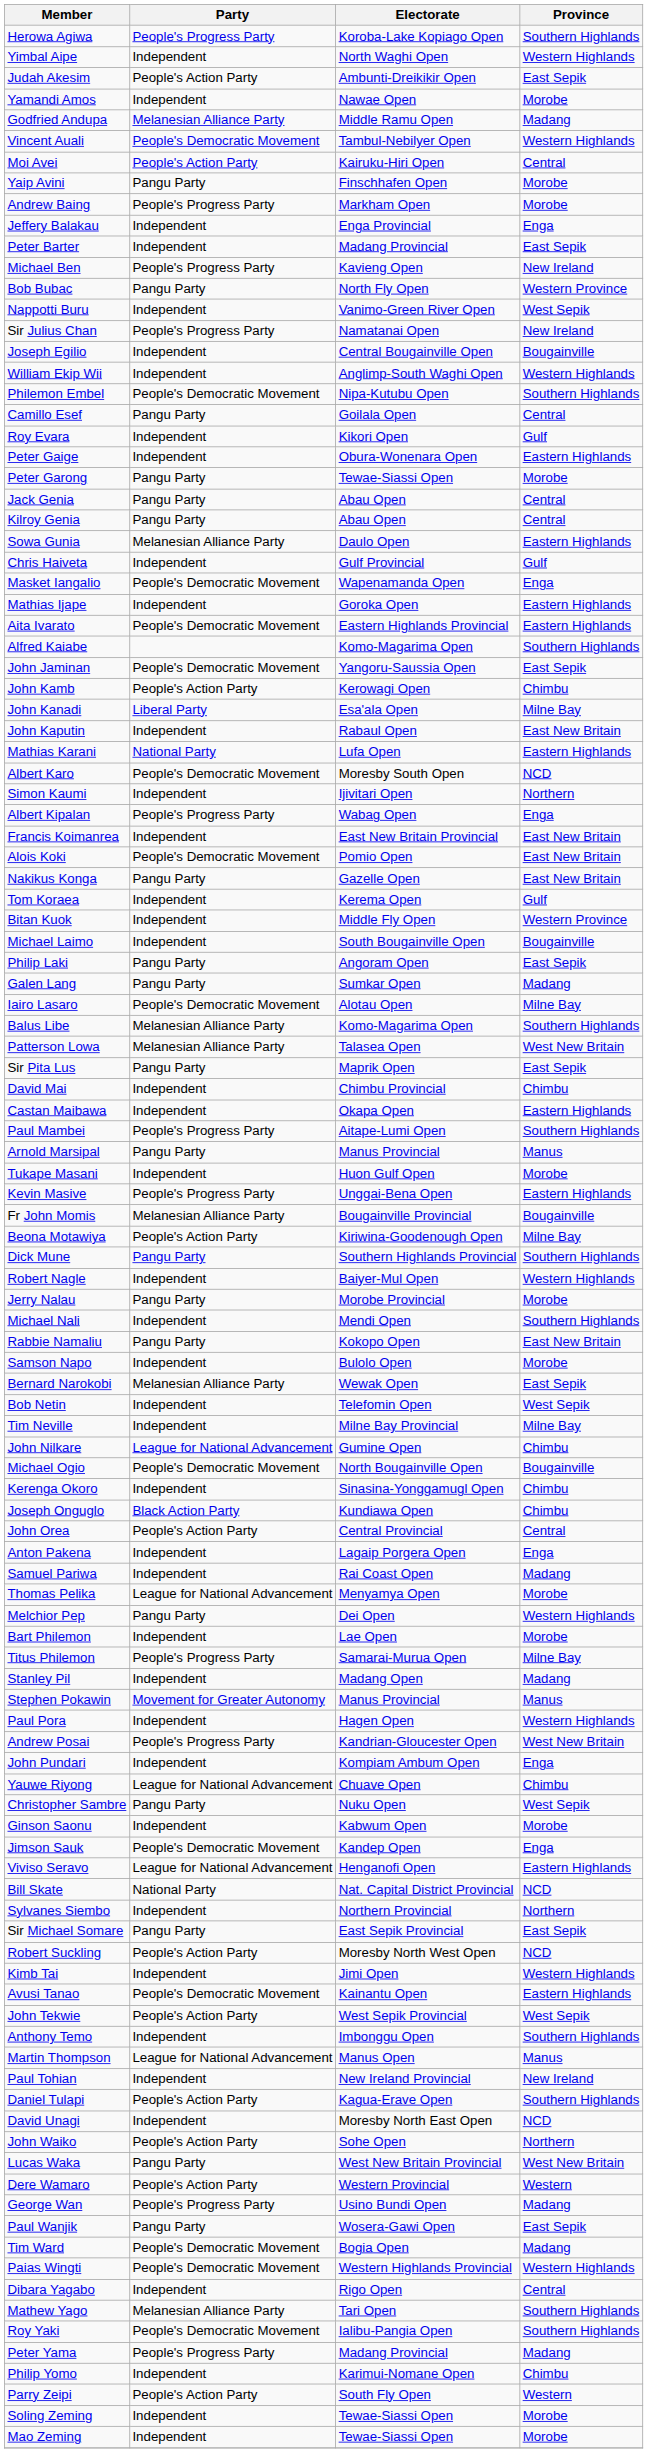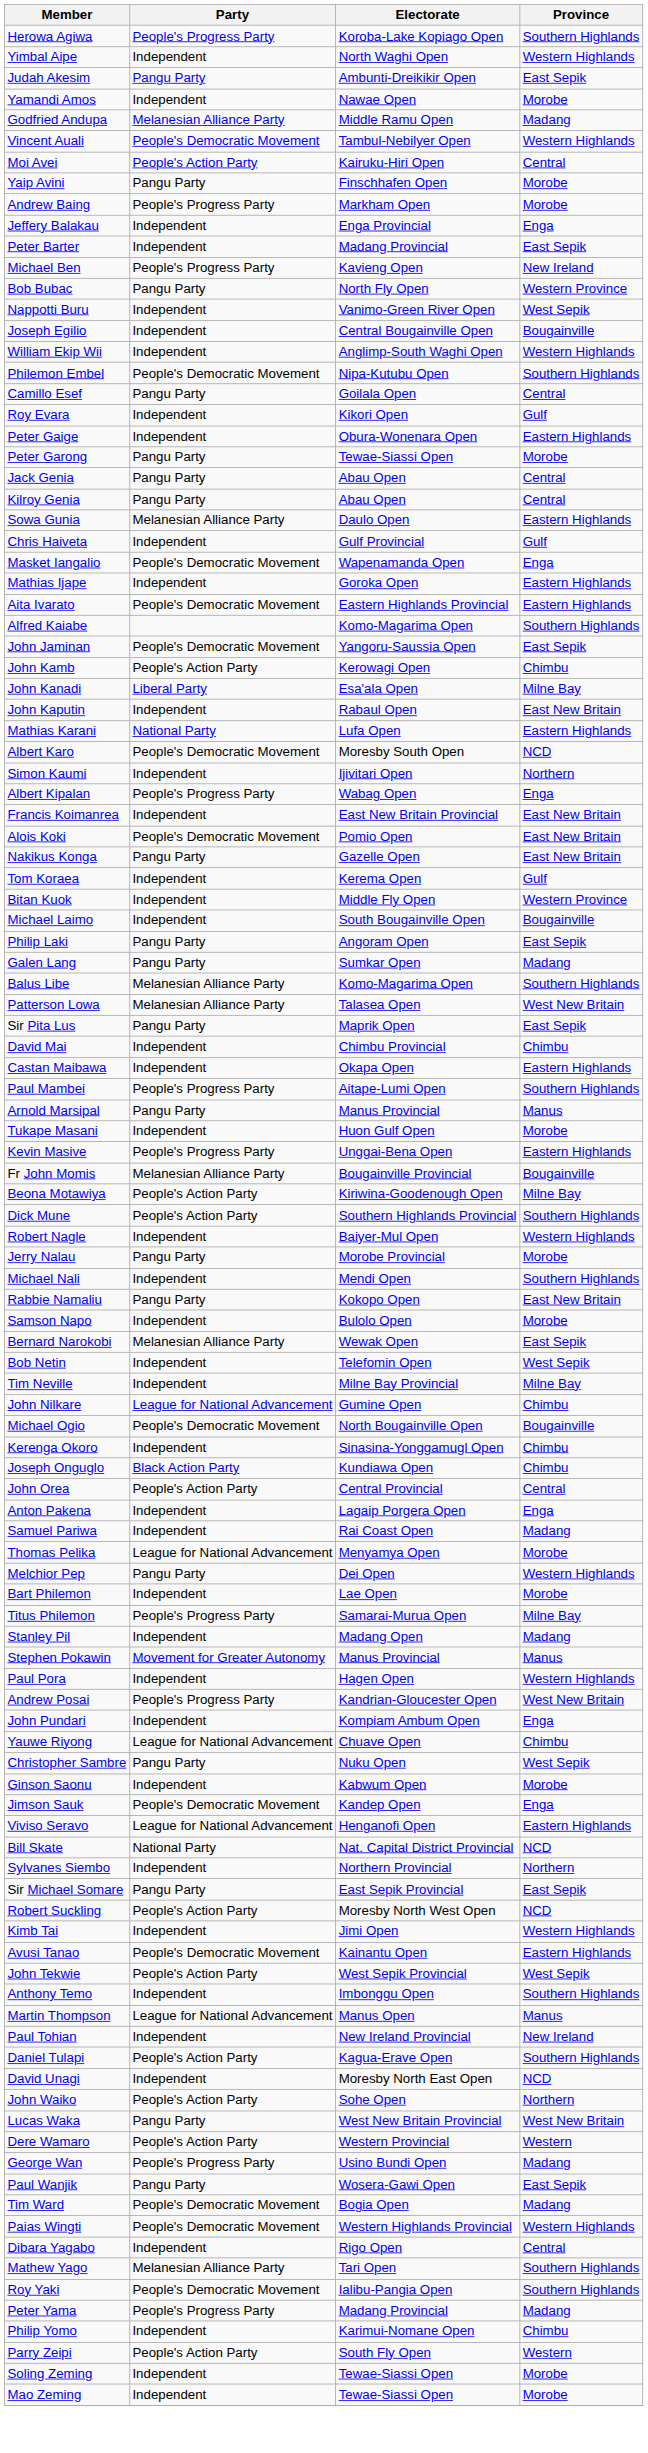Judah Akesim | Party: People's Action Party -> Pangu Party
- row: Sir Julius Chan | People's Progress Party | Namatanai Open | New Ireland
- row: Iairo Lasaro | People's Democratic Movement | Alotau Open | Milne Bay
Dick Mune | Party: Pangu Party -> People's Action Party
